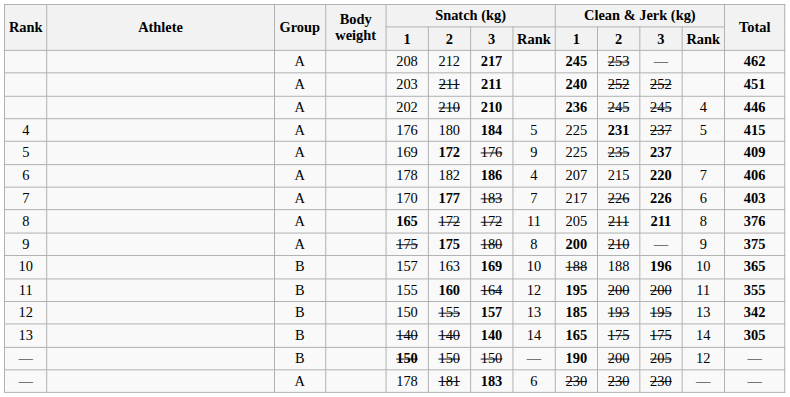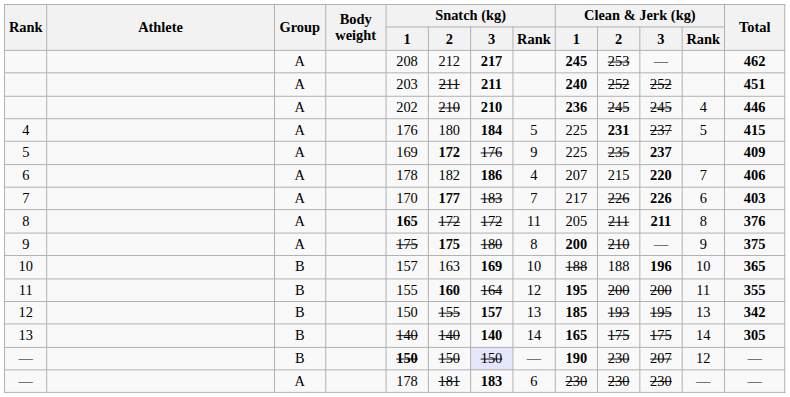— / B | Snatch (kg) / 3: no background -> lavender background
— / B | Clean & Jerk (kg) / 2: 200 -> 230
— / B | Clean & Jerk (kg) / 3: 205 -> 207
